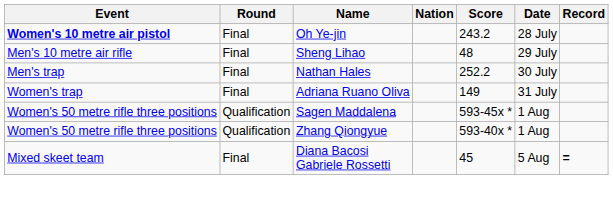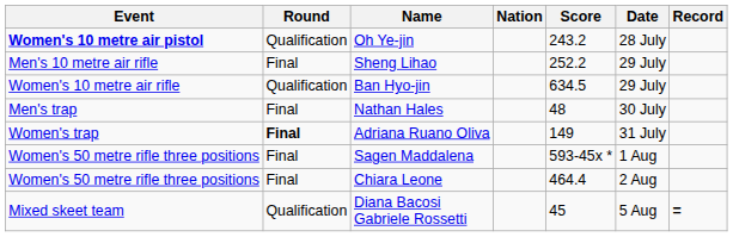Oh Ye-jin | Round: Final -> Qualification
Sheng Lihao | Score: 48 -> 252.2
+ row: Women's 10 metre air rifle | Qualification | Ban Hyo-jin | 634.5 | 29 July
Nathan Hales | Score: 252.2 -> 48
Adriana Ruano Oliva | Round: normal -> bold
Sagen Maddalena | Round: Qualification -> Final
- row: Women's 50 metre rifle three positions | Qualification | Zhang Qiongyue | 593-40x * | 1 Aug
+ row: Women's 50 metre rifle three positions | Final | Chiara Leone | 464.4 | 2 Aug
Diana Bacosi Gabriele Rossetti | Round: Final -> Qualification
